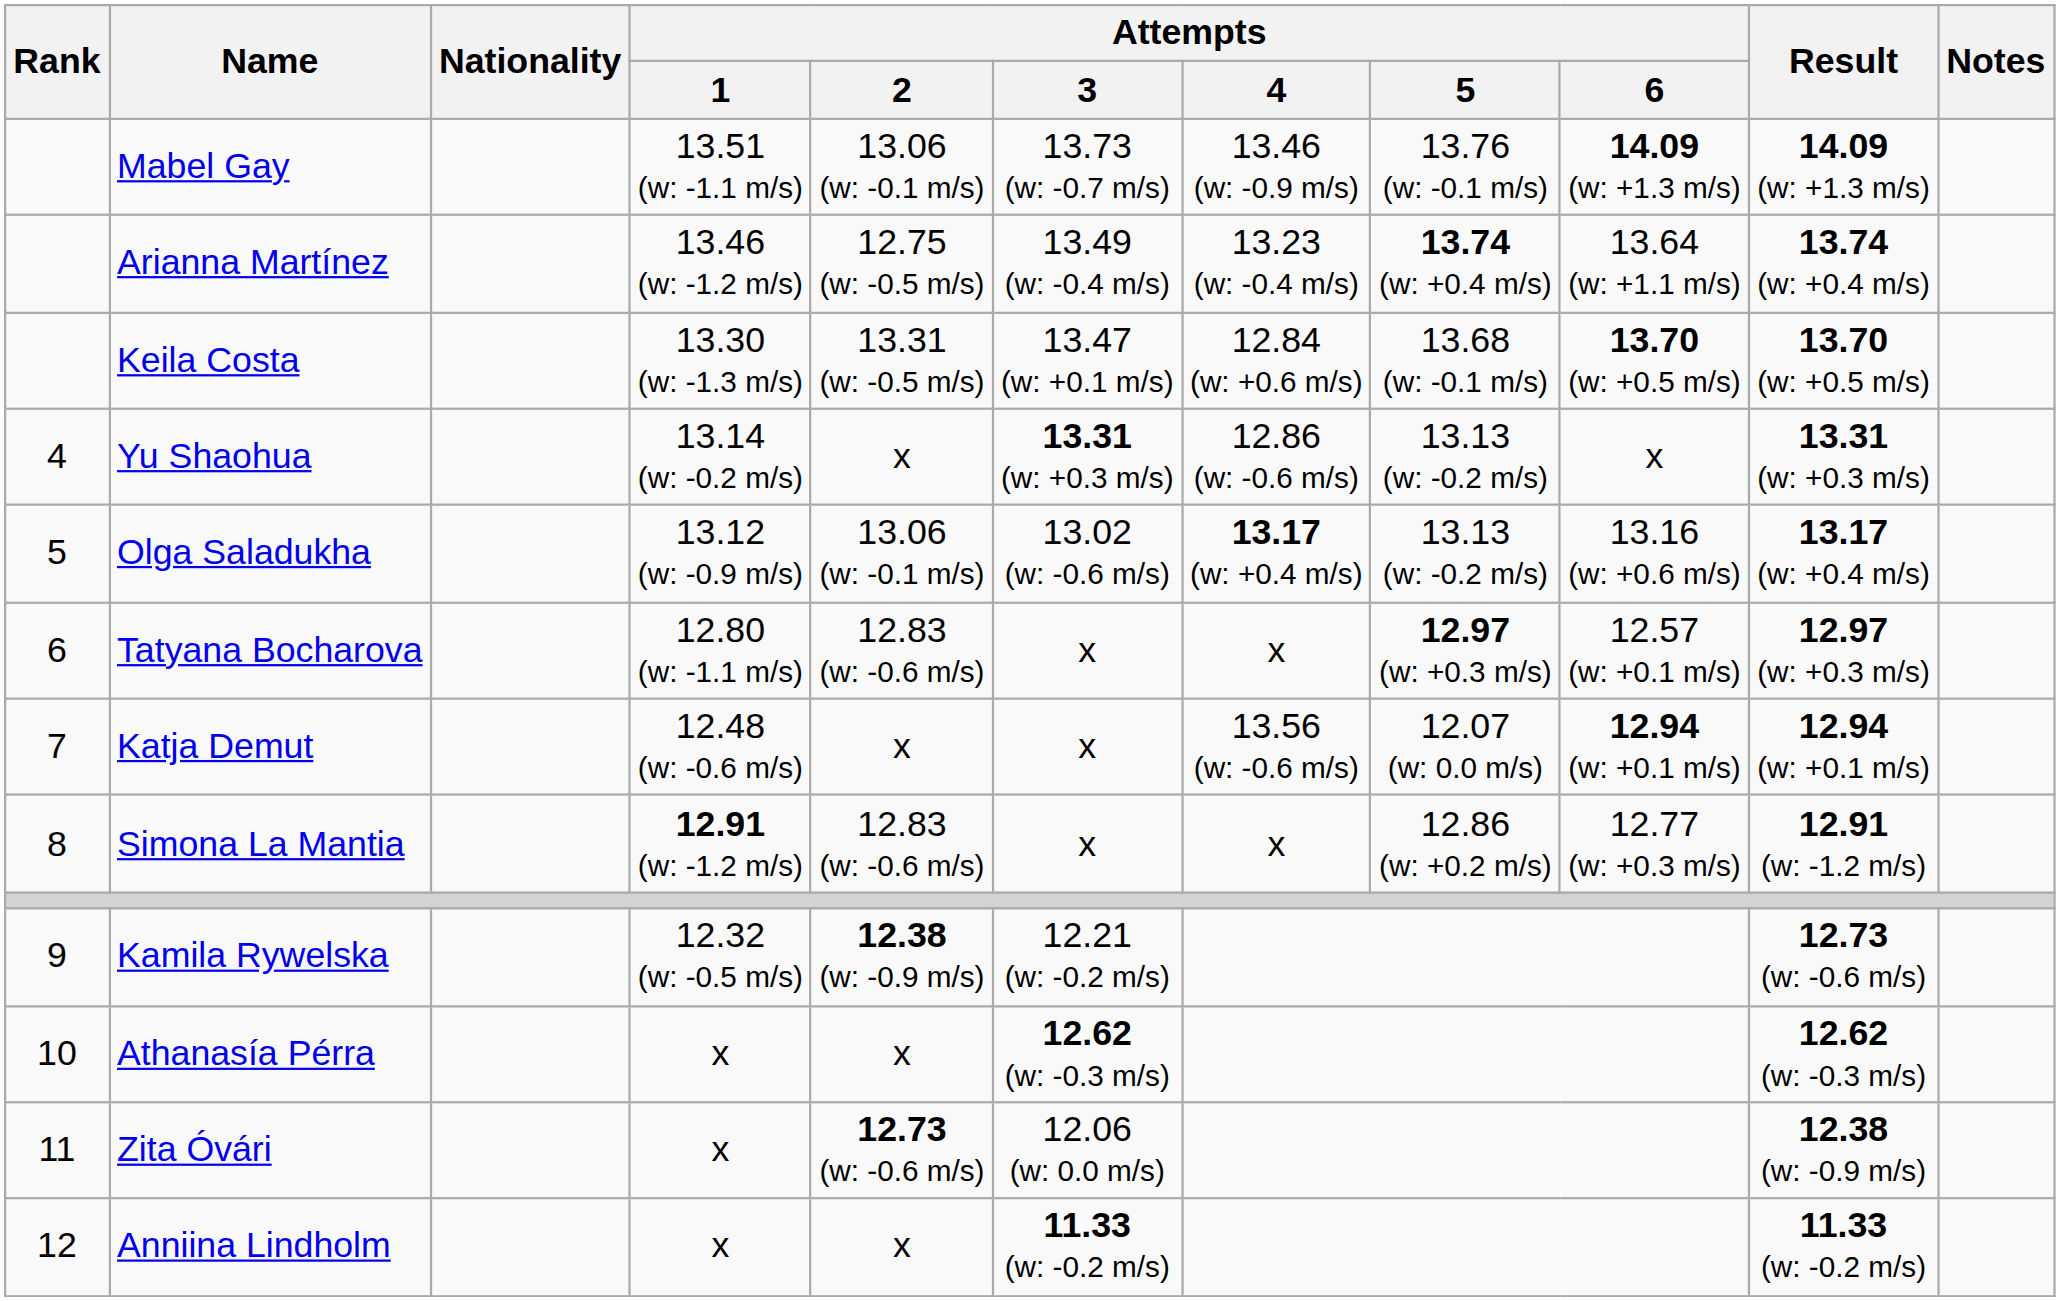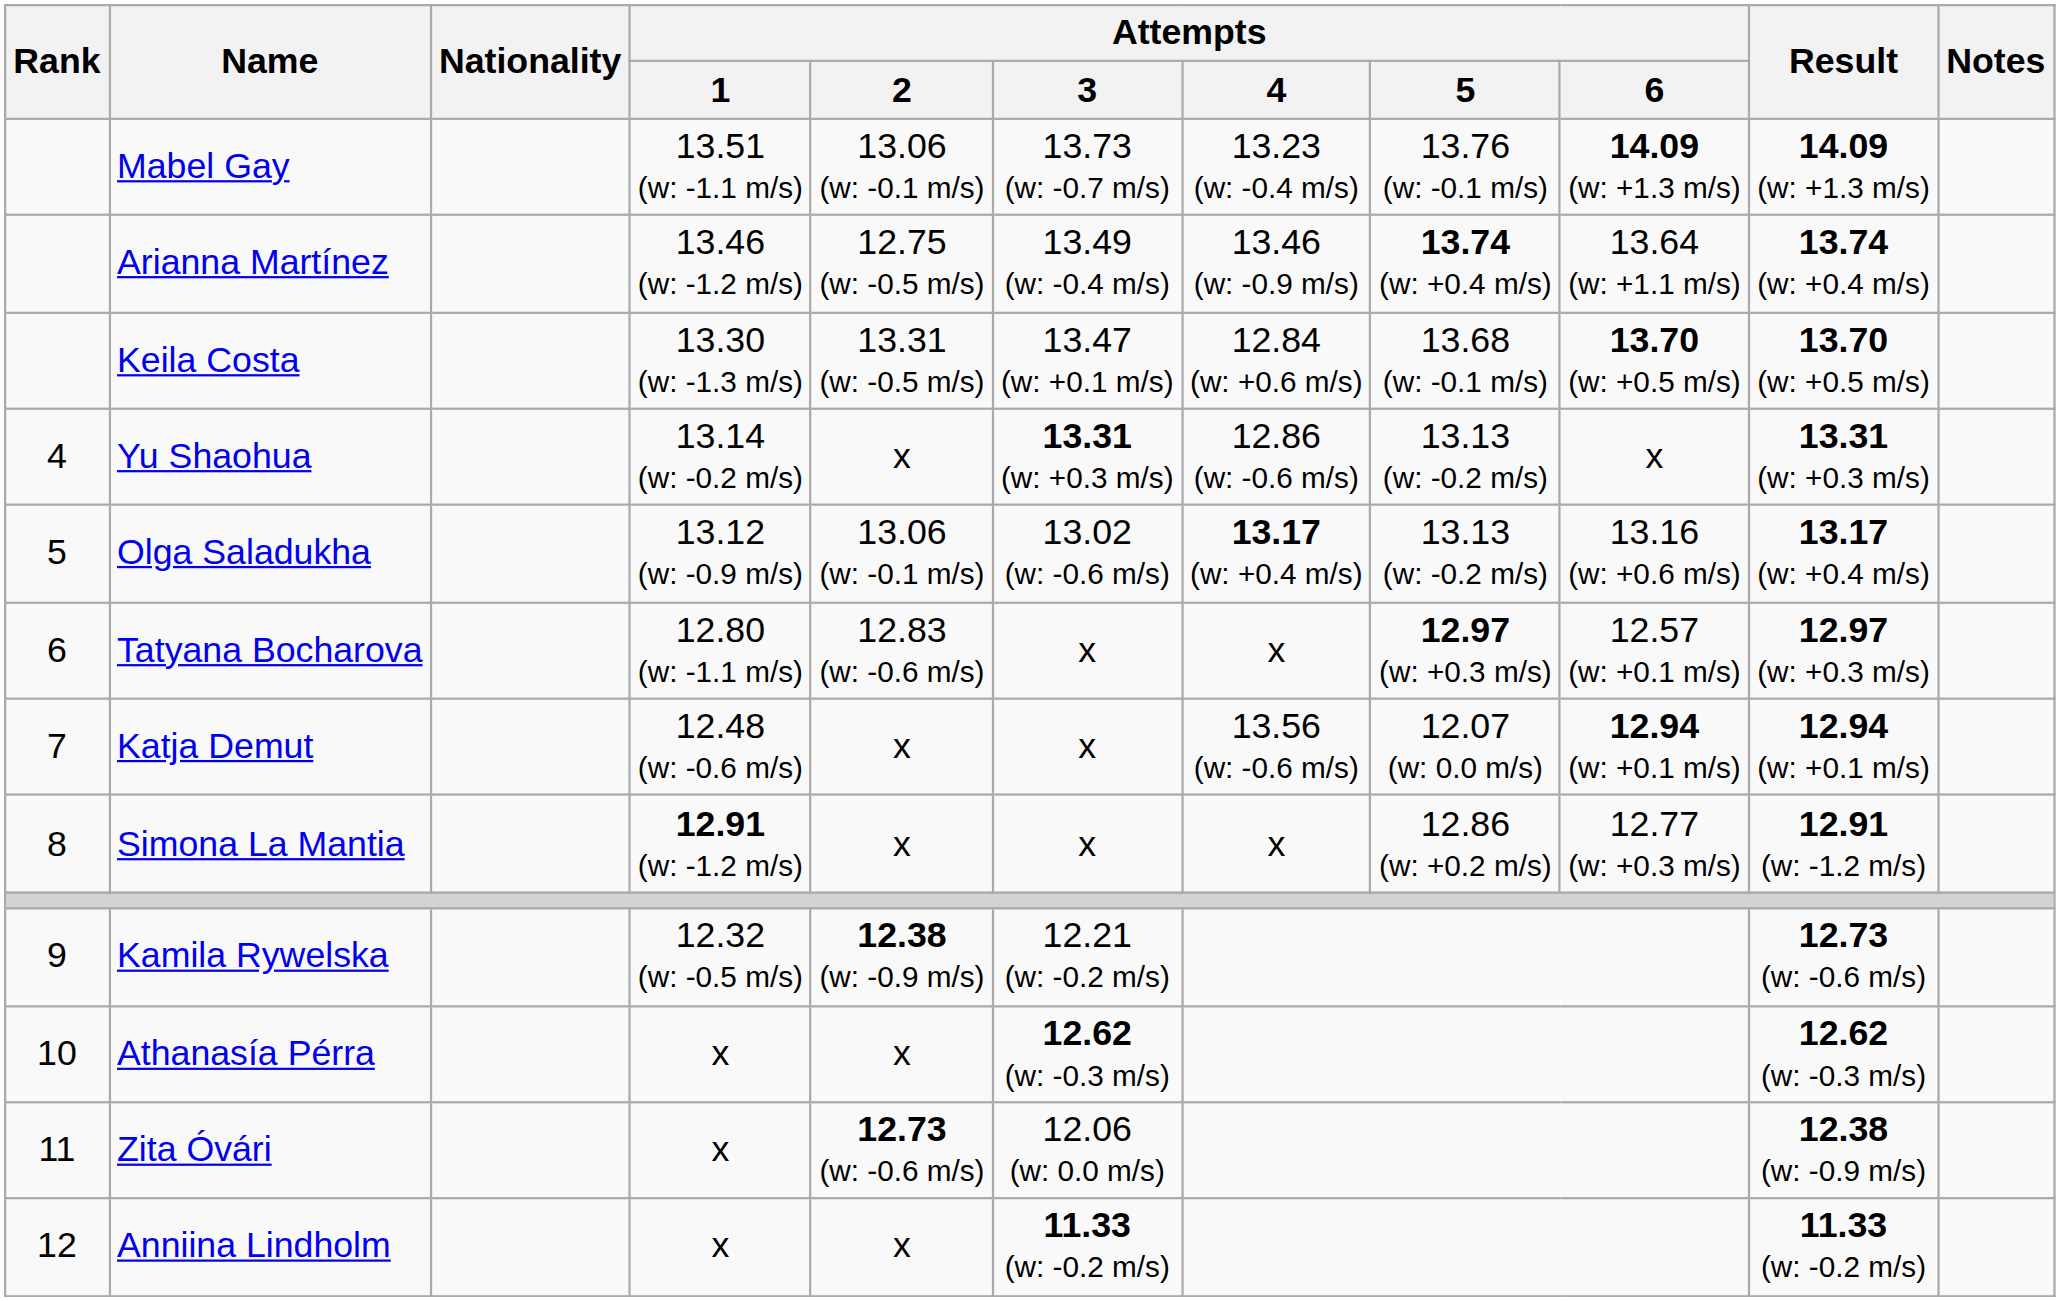Mabel Gay | Attempts / 4: 13.46 (w: -0.9 m/s) -> 13.23 (w: -0.4 m/s)
Arianna Martínez | Attempts / 4: 13.23 (w: -0.4 m/s) -> 13.46 (w: -0.9 m/s)
Simona La Mantia | Attempts / 2: 12.83 (w: -0.6 m/s) -> x
